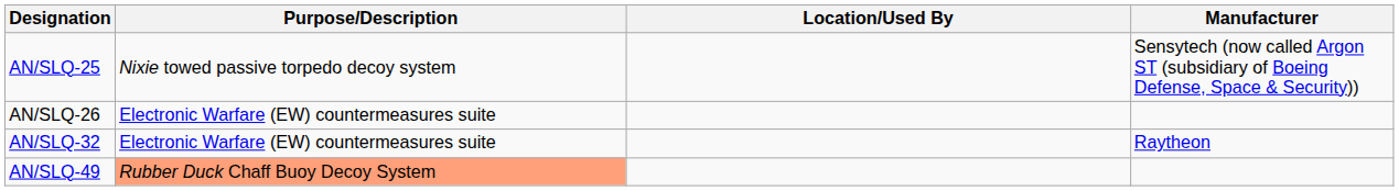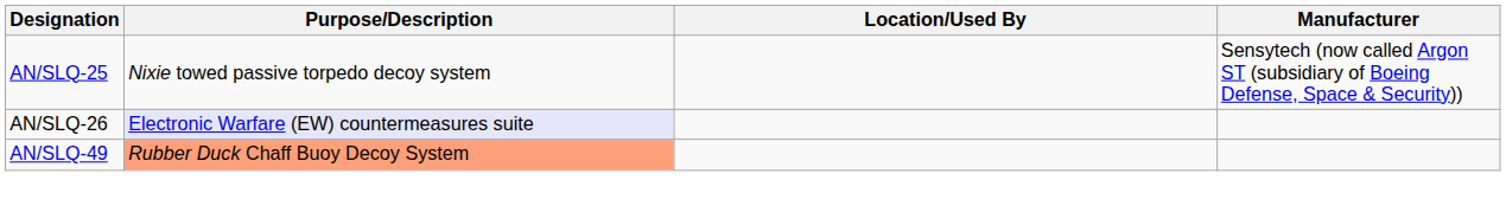AN/SLQ-26 | Purpose/Description: no background -> lavender background
- row: AN/SLQ-32 | Electronic Warfare (EW) countermeasures suite | Raytheon
